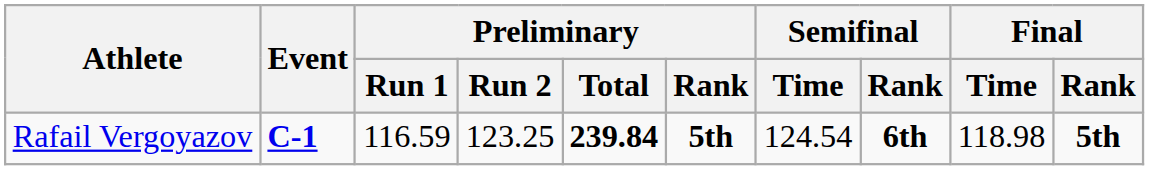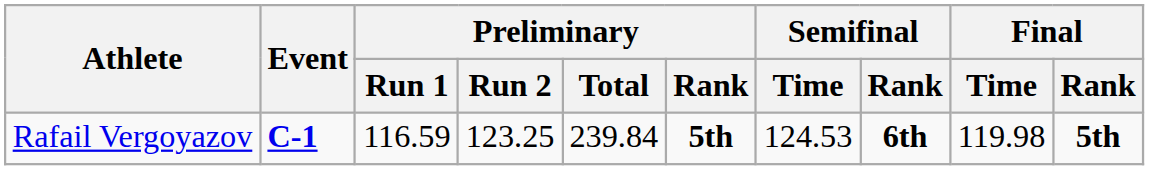Rafail Vergoyazov | Preliminary / Total: bold -> normal
Rafail Vergoyazov | Semifinal / Time: 124.54 -> 124.53
Rafail Vergoyazov | Final / Time: 118.98 -> 119.98
